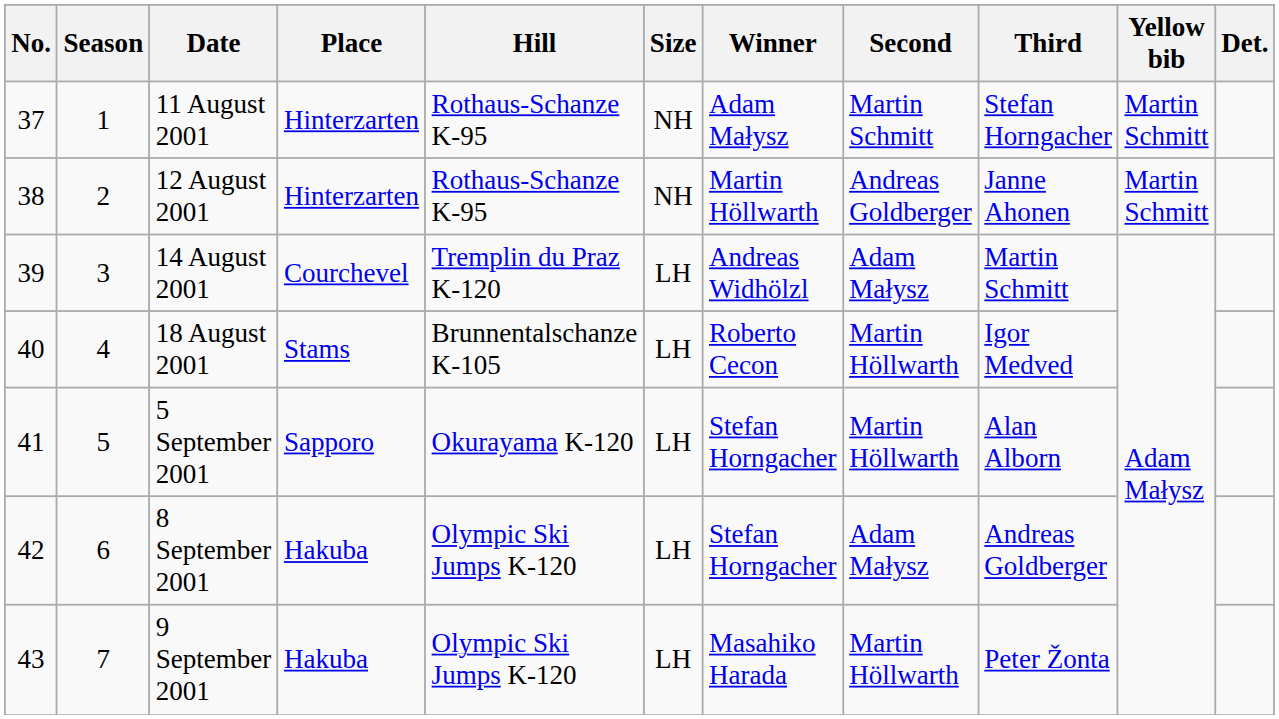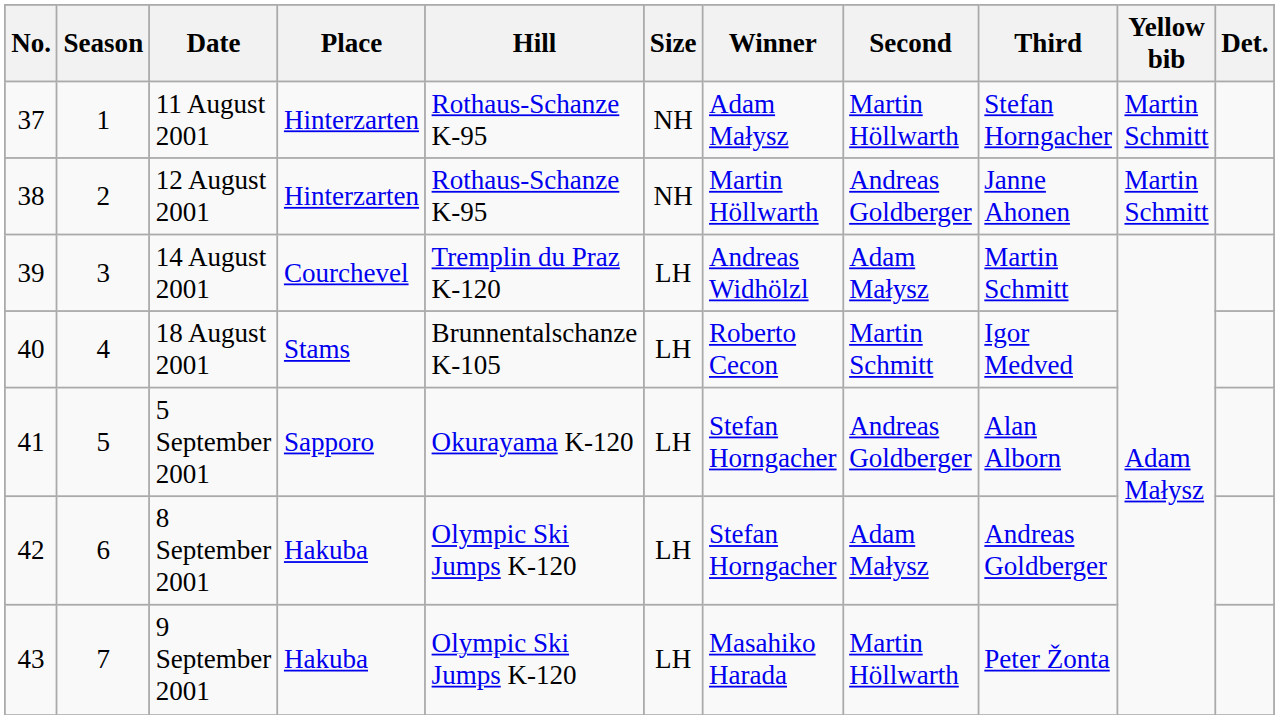11 August 2001 | Second: Martin Schmitt -> Martin Höllwarth
18 August 2001 | Second: Martin Höllwarth -> Martin Schmitt
5 September 2001 | Second: Martin Höllwarth -> Andreas Goldberger
